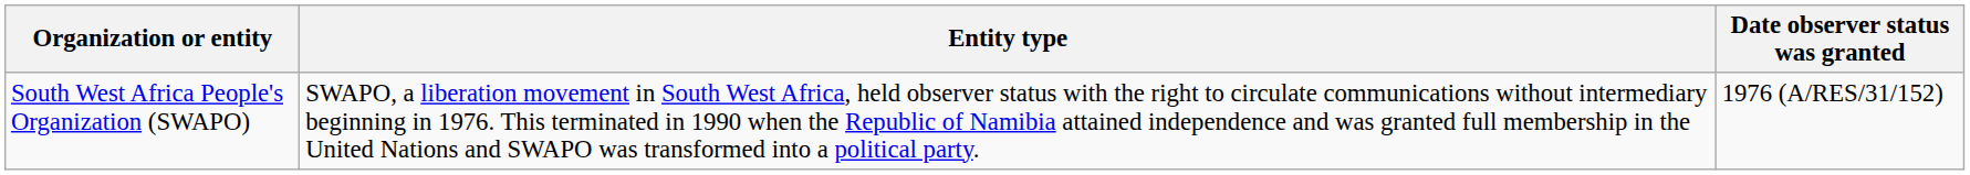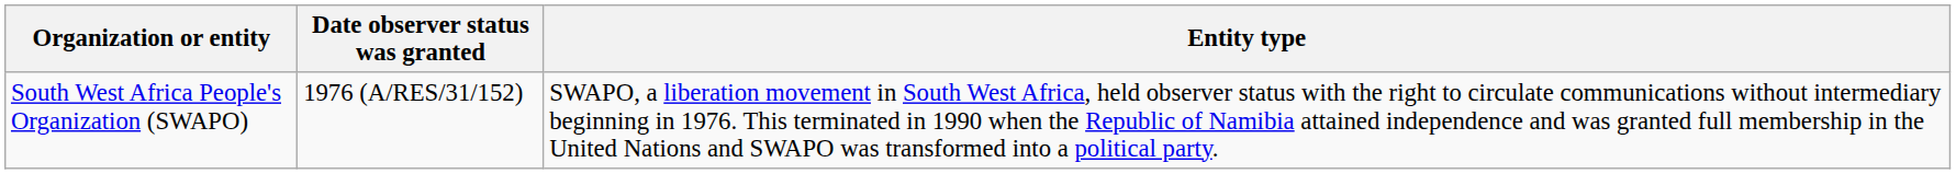columns swapped: Date observer status was granted <-> Entity type
